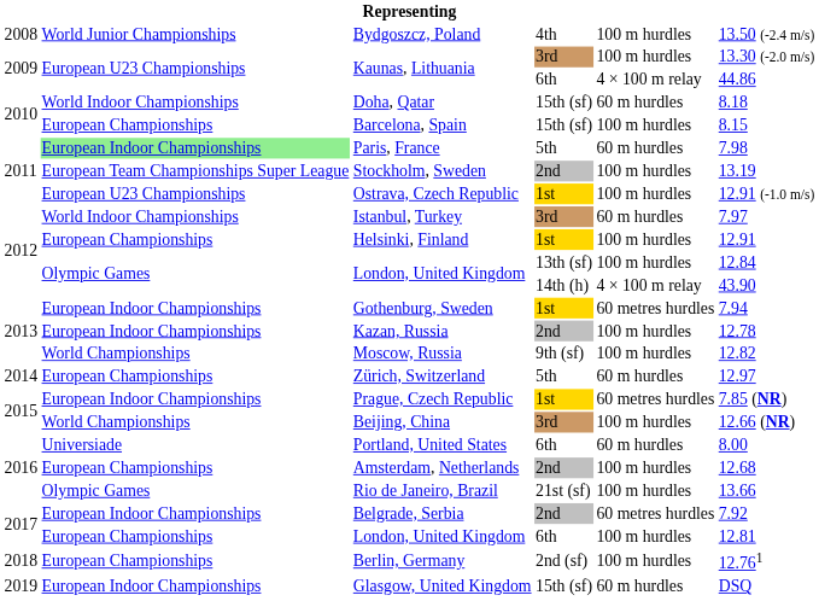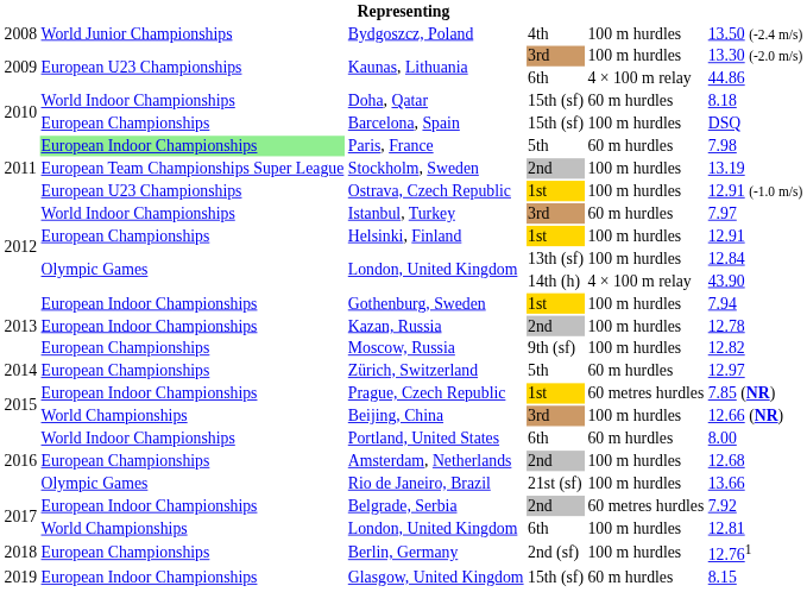Barcelona, Spain | column 6: 8.15 -> DSQ
Gothenburg, Sweden | column 5: 60 metres hurdles -> 100 m hurdles
Moscow, Russia | column 2: World Championships -> European Championships
Portland, United States | column 2: Universiade -> World Indoor Championships
London, United Kingdom / 6th | column 2: European Championships -> World Championships
Glasgow, United Kingdom | column 6: DSQ -> 8.15
